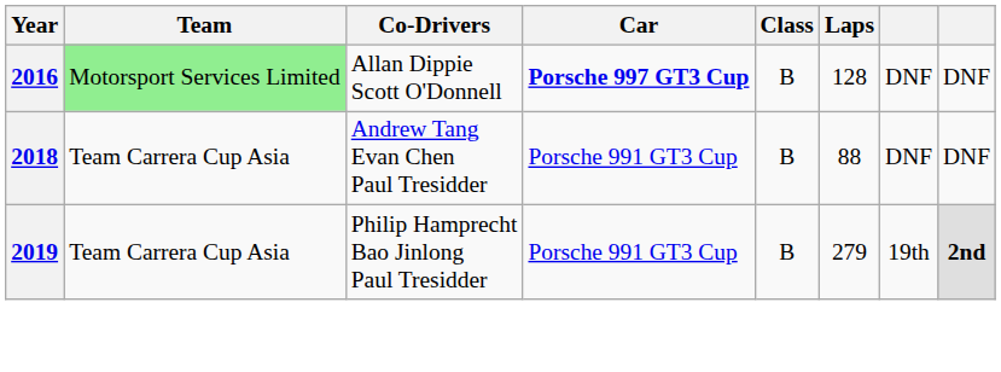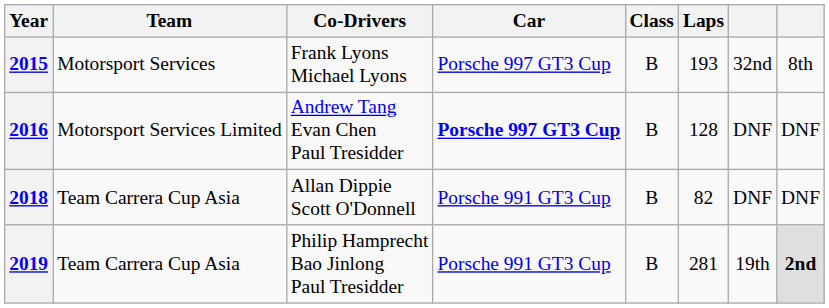+ row: 2015 | Motorsport Services | Frank Lyons Michael Lyons | Porsche 997 GT3 Cup | B | 193 | 32nd | 8th
2016 | Team: lightgreen background -> no background
2016 | Co-Drivers: Allan Dippie Scott O'Donnell -> Andrew Tang Evan Chen Paul Tresidder
2018 | Co-Drivers: Andrew Tang Evan Chen Paul Tresidder -> Allan Dippie Scott O'Donnell
2018 | Laps: 88 -> 82
2019 | Laps: 279 -> 281
